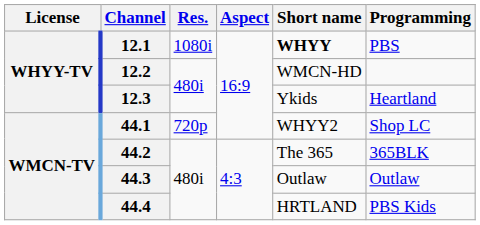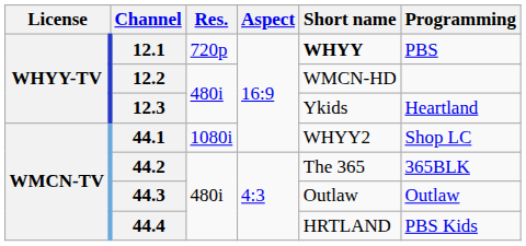12.1 | Res.: 1080i -> 720p
44.1 | Res.: 720p -> 1080i
